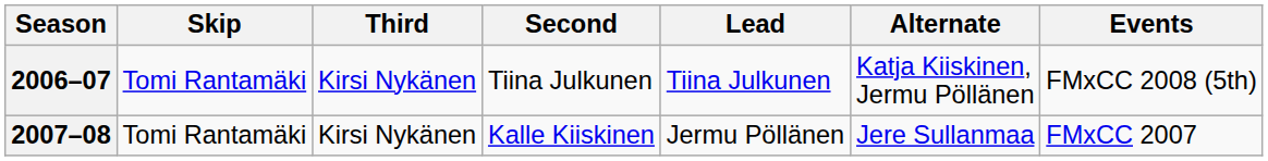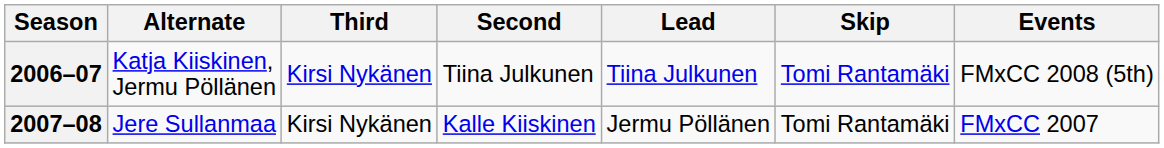columns swapped: Skip <-> Alternate
